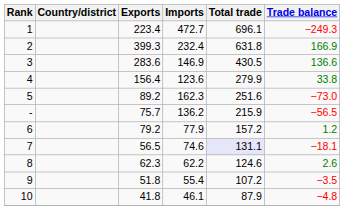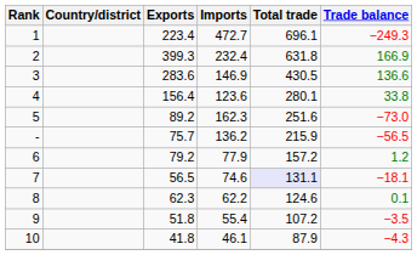4 | Total trade: 279.9 -> 280.1
8 | Trade balance: 2.6 -> 0.1
10 | Trade balance: −4.8 -> −4.3
